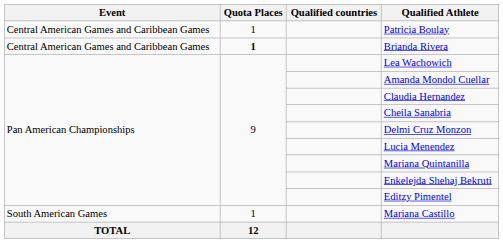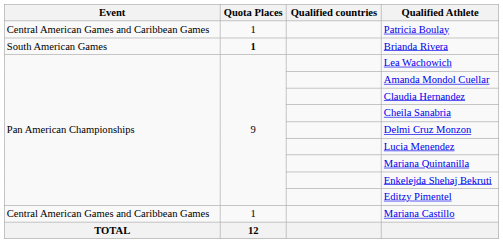Brianda Rivera | Event: Central American Games and Caribbean Games -> South American Games
Mariana Castillo | Event: South American Games -> Central American Games and Caribbean Games
